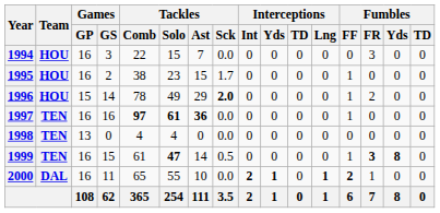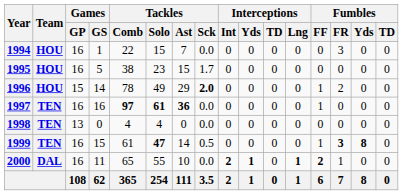1994 | Games / GS: 3 -> 1
1995 | Games / GS: 2 -> 5
1995 | Fumbles / FF: 1 -> 0
